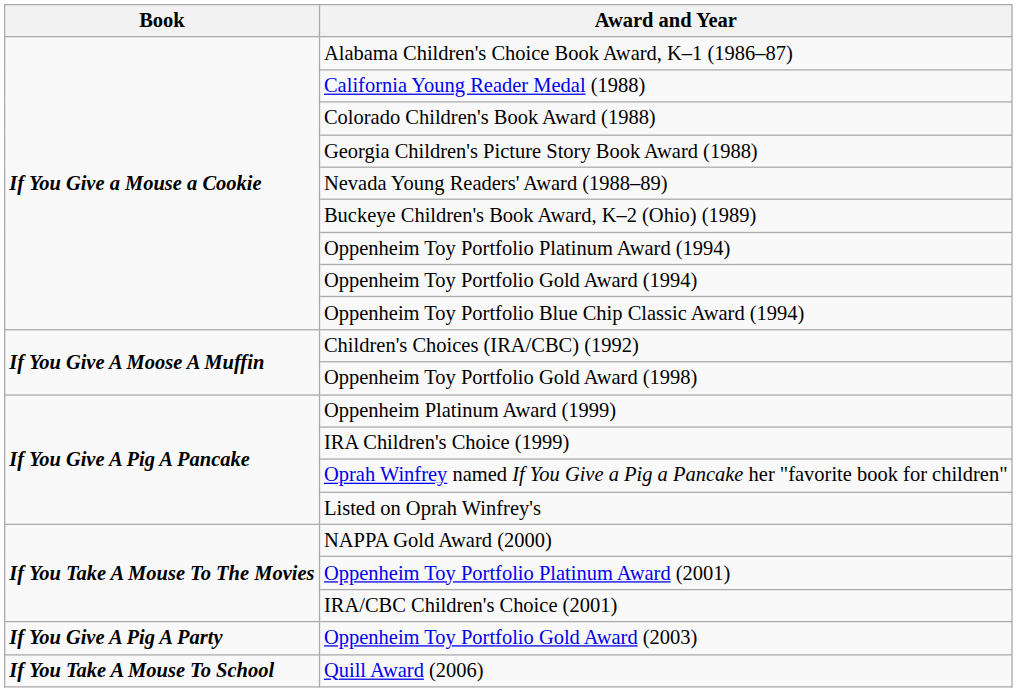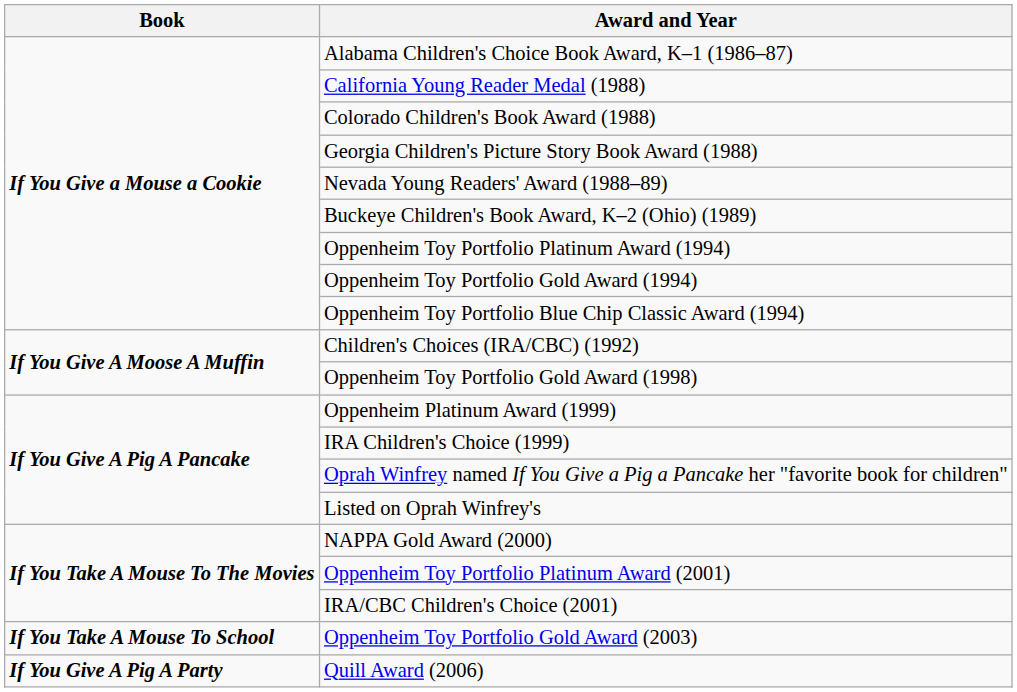Oppenheim Toy Portfolio Gold Award (2003) | Book: If You Give A Pig A Party -> If You Take A Mouse To School
Quill Award (2006) | Book: If You Take A Mouse To School -> If You Give A Pig A Party
